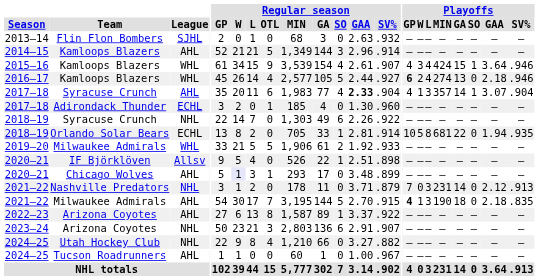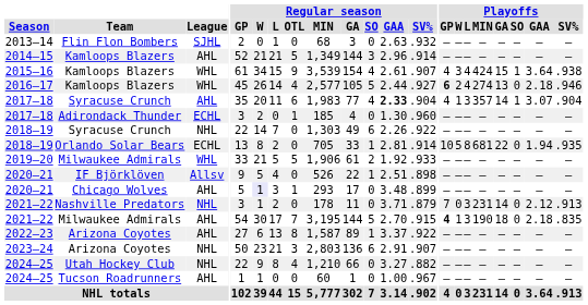2015–16 | Playoffs / SV%: .946 -> .938
